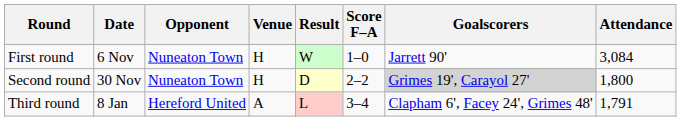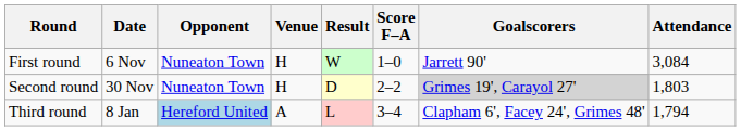Second round | Attendance: 1,800 -> 1,803
Third round | Opponent: no background -> lightblue background
Third round | Attendance: 1,791 -> 1,794
